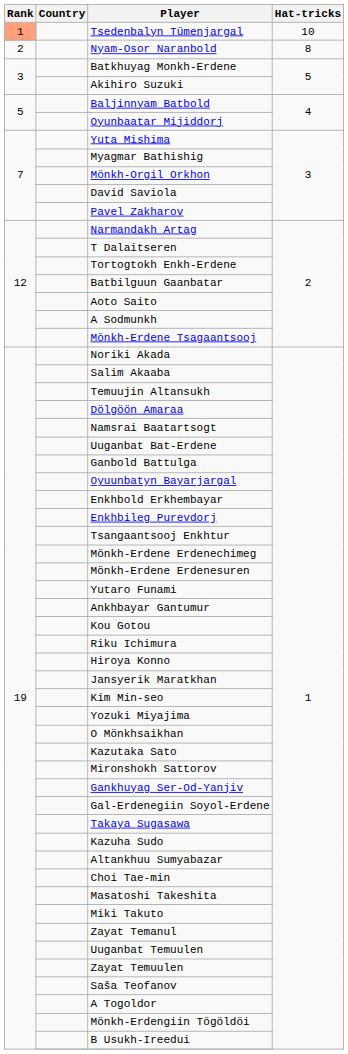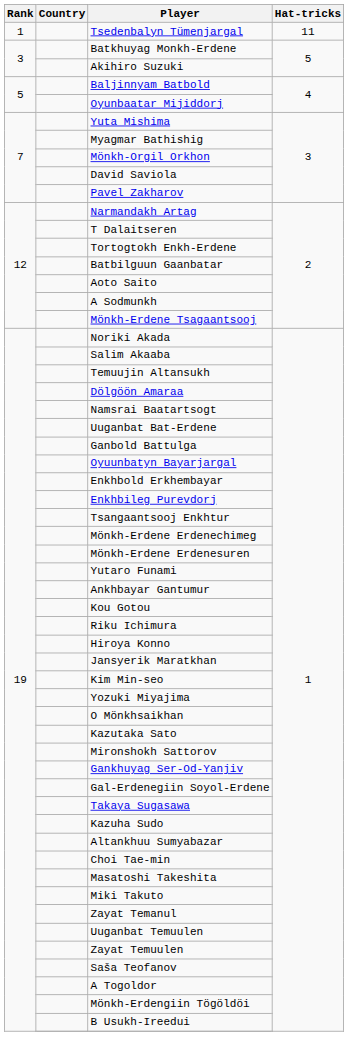Tsedenbalyn Tümenjargal | Rank: lightsalmon background -> no background
Tsedenbalyn Tümenjargal | Hat-tricks: 10 -> 11
- row: 2 | Nyam-Osor Naranbold | 8
